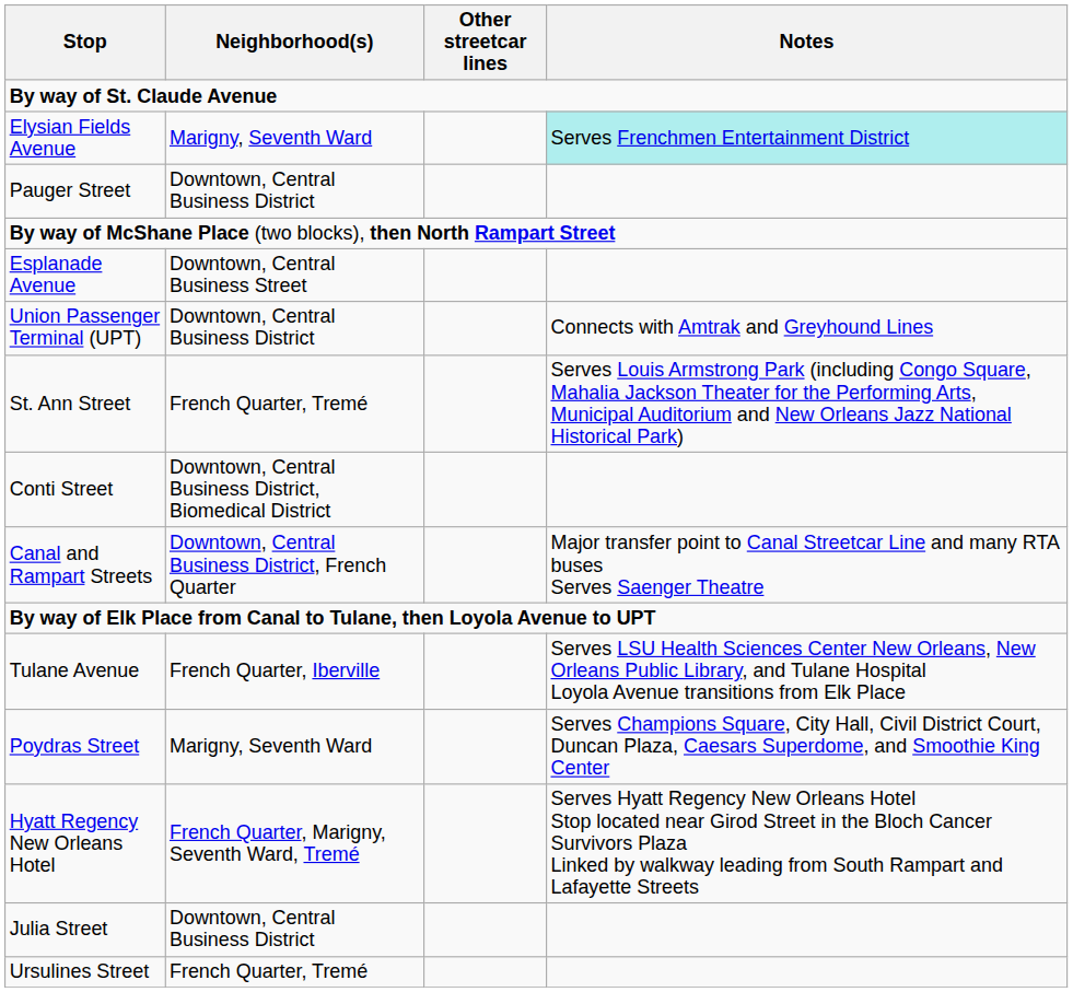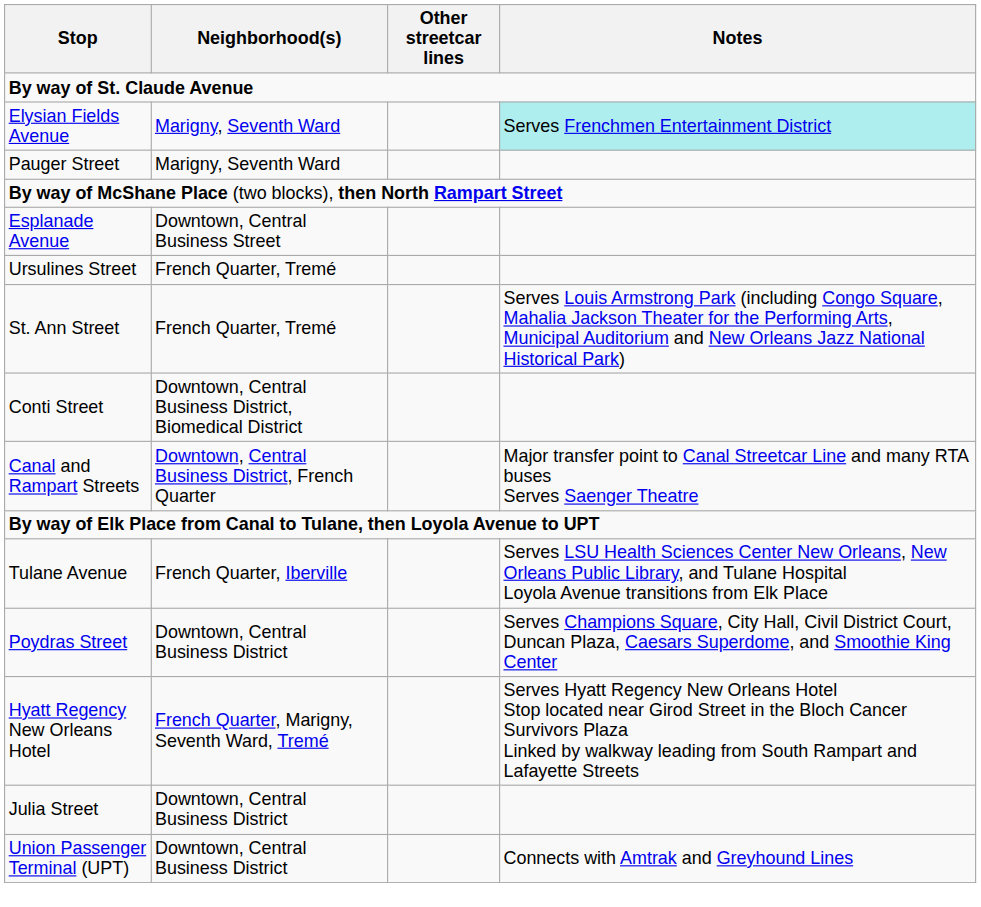Pauger Street | Neighborhood(s): Downtown, Central Business District -> Marigny, Seventh Ward
rows swapped: Ursulines Street <-> Union Passenger Terminal (UPT)
Poydras Street | Neighborhood(s): Marigny, Seventh Ward -> Downtown, Central Business District
